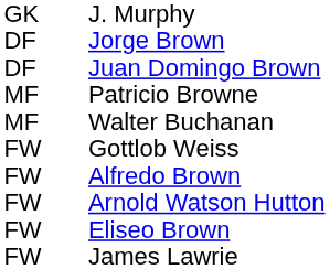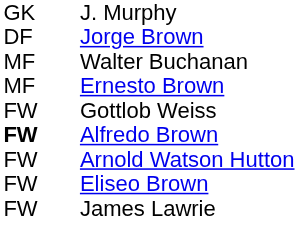- row: DF | Juan Domingo Brown
- row: MF | Patricio Browne
+ row: MF | Ernesto Brown
Alfredo Brown | column 1: normal -> bold
